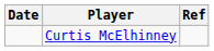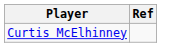- column: Date
